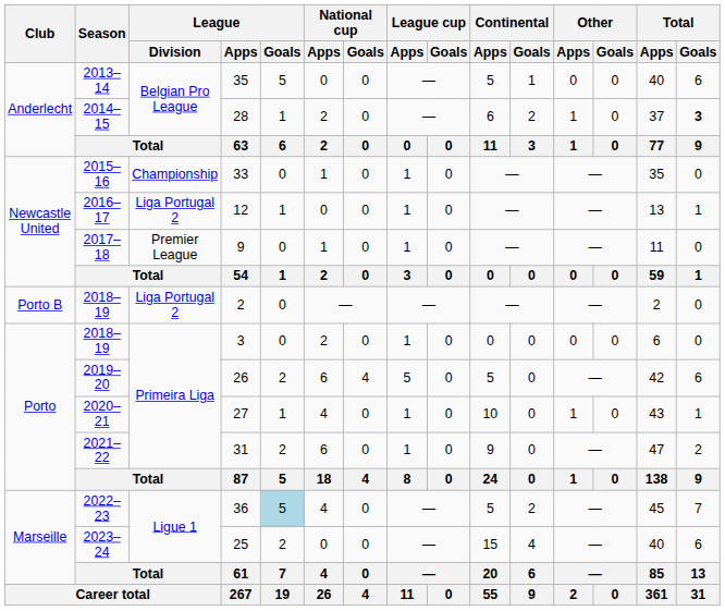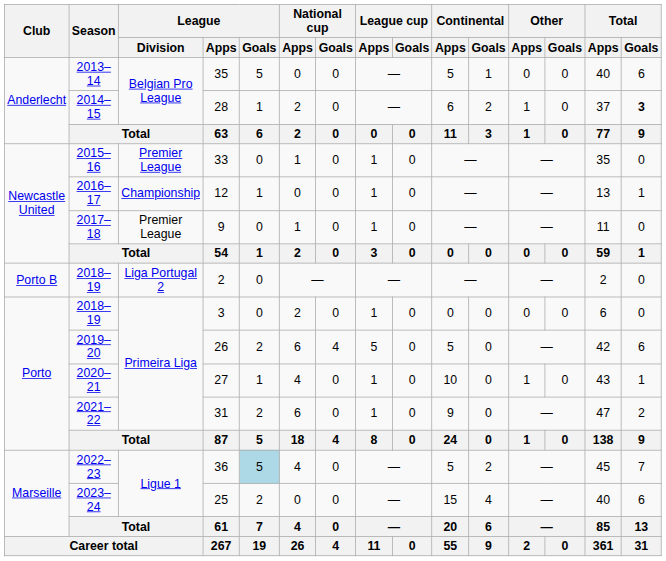33 | League / Division: Championship -> Premier League
12 | League / Division: Liga Portugal 2 -> Championship
